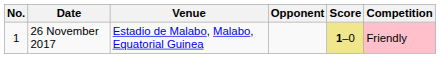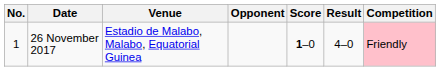+ column: Result | 4–0
26 November 2017 | Score: khaki background -> no background
